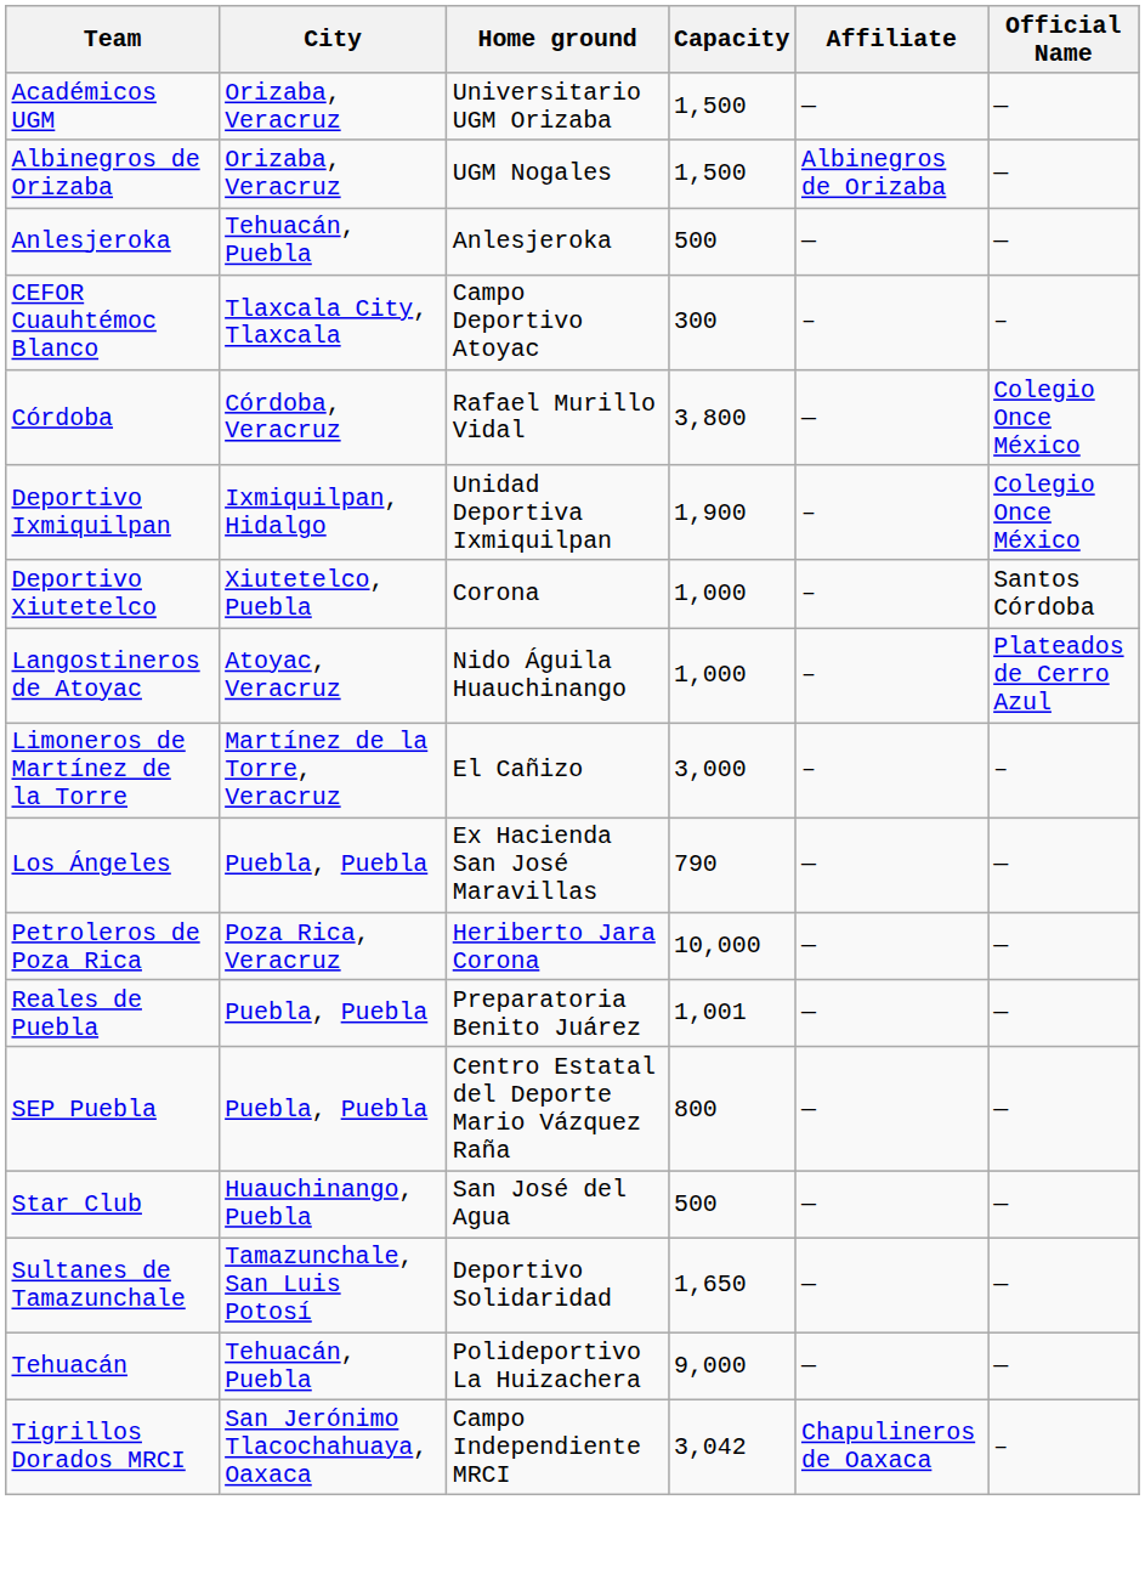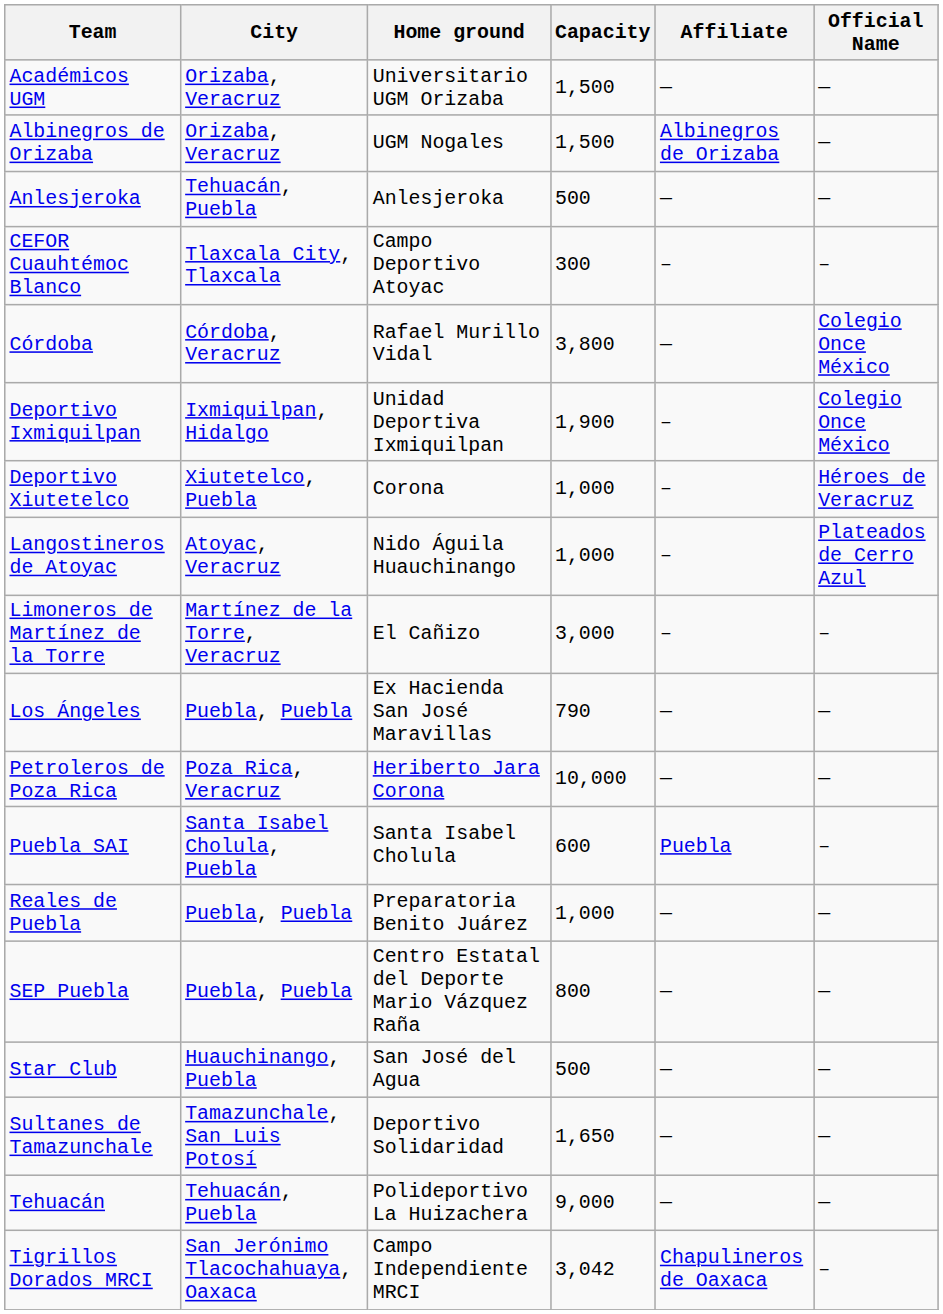Deportivo Xiutetelco | Official Name: Santos Córdoba -> Héroes de Veracruz
+ row: Puebla SAI | Santa Isabel Cholula, Puebla | Santa Isabel Cholula | 600 | Puebla | –
Reales de Puebla | Capacity: 1,001 -> 1,000
